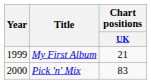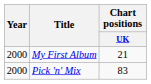My First Album | Year: 1999 -> 2000
